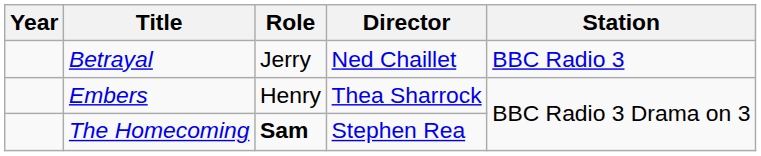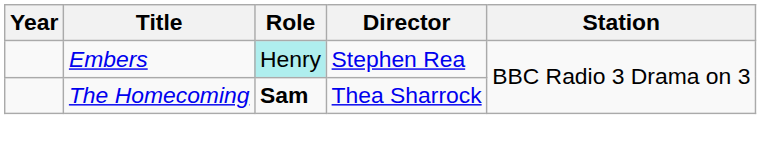- row: Betrayal | Jerry | Ned Chaillet | BBC Radio 3
Embers | Role: no background -> paleturquoise background
Embers | Director: Thea Sharrock -> Stephen Rea
The Homecoming | Director: Stephen Rea -> Thea Sharrock
